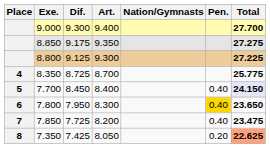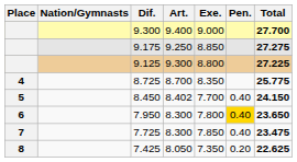columns swapped: Nation/Gymnasts <-> Exe.
9.175 | Art.: 9.350 -> 9.250
8.450 | Art.: 8.400 -> 8.402
8.450 | Total: lavender background -> no background
7.725 | Art.: 8.200 -> 8.300
7.425 | Total: lightsalmon background -> no background
